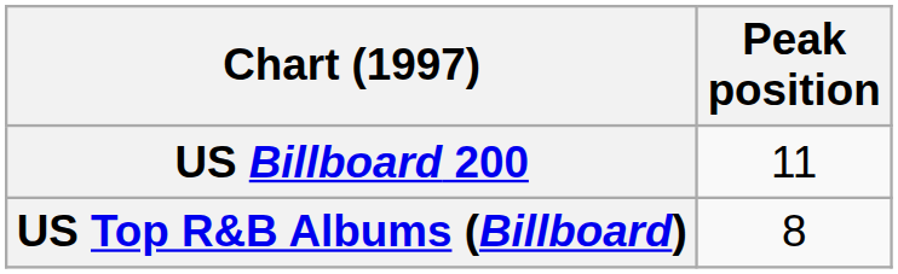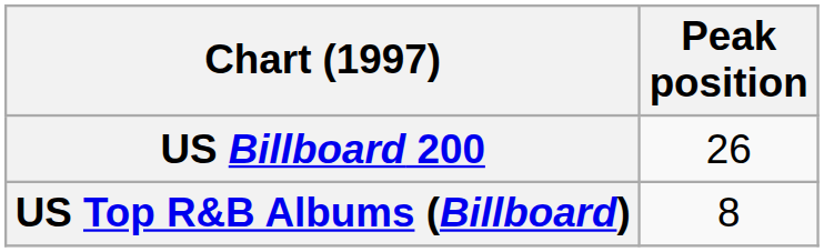US Billboard 200 | Peak position: 11 -> 26
